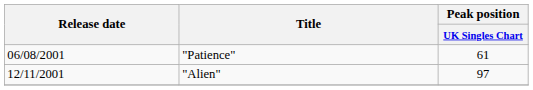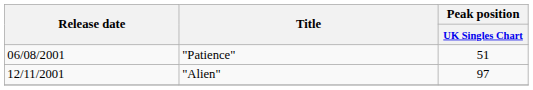"Patience" | Peak position / UK Singles Chart: 61 -> 51
